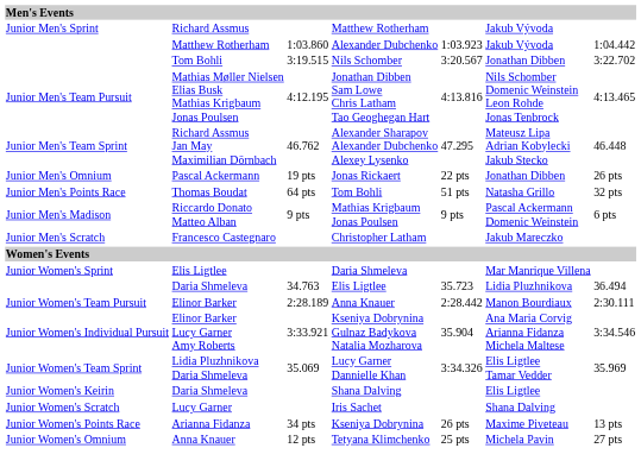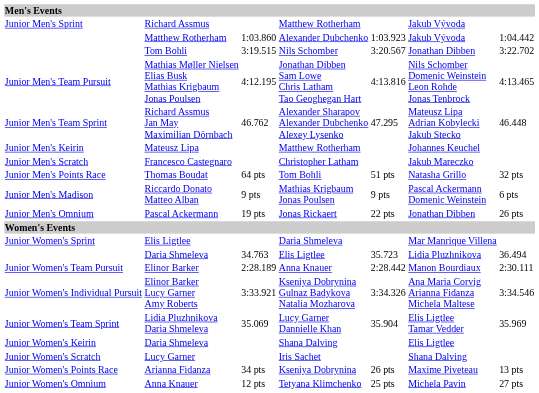+ row: Junior Men's Keirin | Mateusz Lipa | Matthew Rotherham | Johannes Keuchel
rows swapped: Francesco Castegnaro <-> Pascal Ackermann
Elinor Barker Lucy Garner Amy Roberts | column 5: 35.904 -> 3:34.326
Lidia Pluzhnikova Daria Shmeleva | column 5: 3:34.326 -> 35.904
